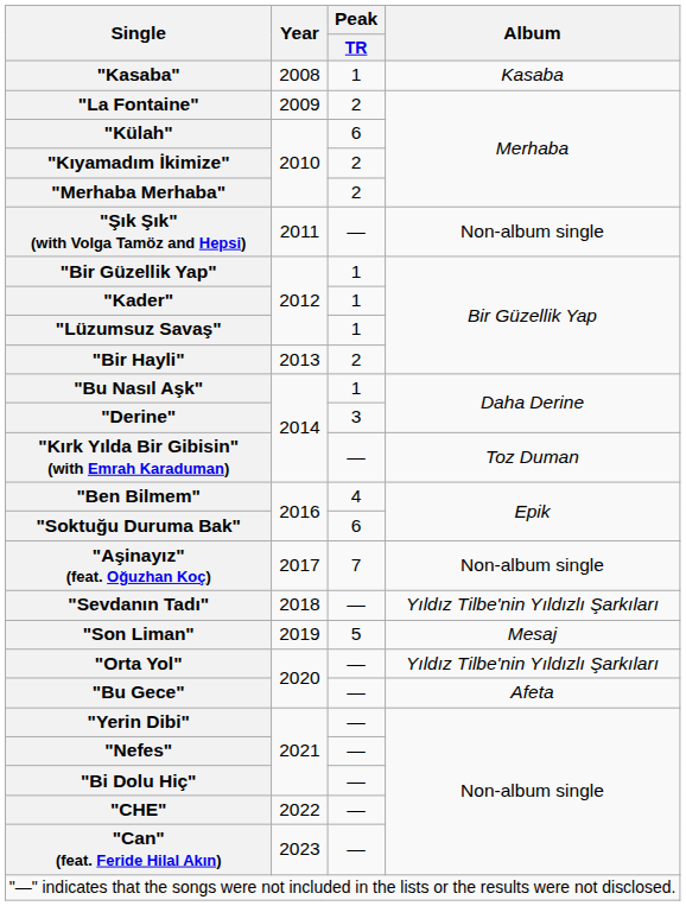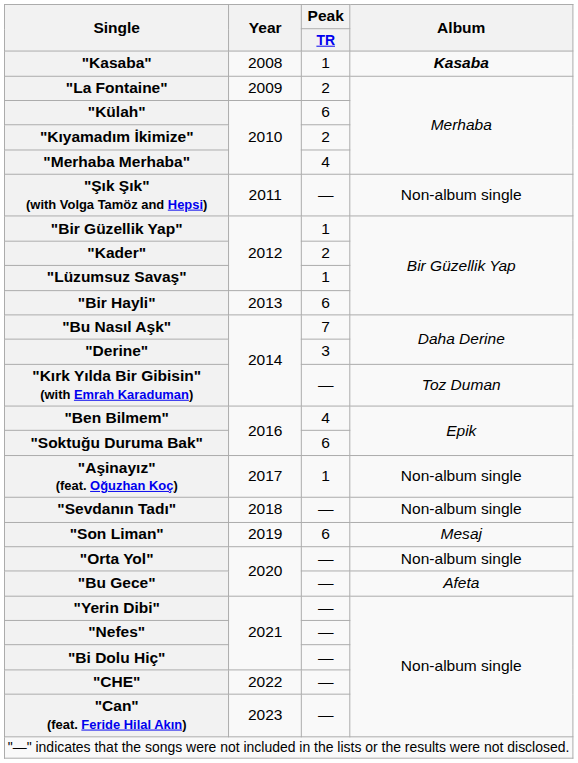"Kasaba" | Album: normal -> bold
"Merhaba Merhaba" | Peak / TR: 2 -> 4
"Kader" | Peak / TR: 1 -> 2
"Bir Hayli" | Peak / TR: 2 -> 6
"Bu Nasıl Aşk" | Peak / TR: 1 -> 7
"Aşinayız" (feat. Oğuzhan Koç) | Peak / TR: 7 -> 1
"Sevdanın Tadı" | Album: Yıldız Tilbe'nin Yıldızlı Şarkıları -> Non-album single
"Son Liman" | Peak / TR: 5 -> 6
"Orta Yol" | Album: Yıldız Tilbe'nin Yıldızlı Şarkıları -> Non-album single
